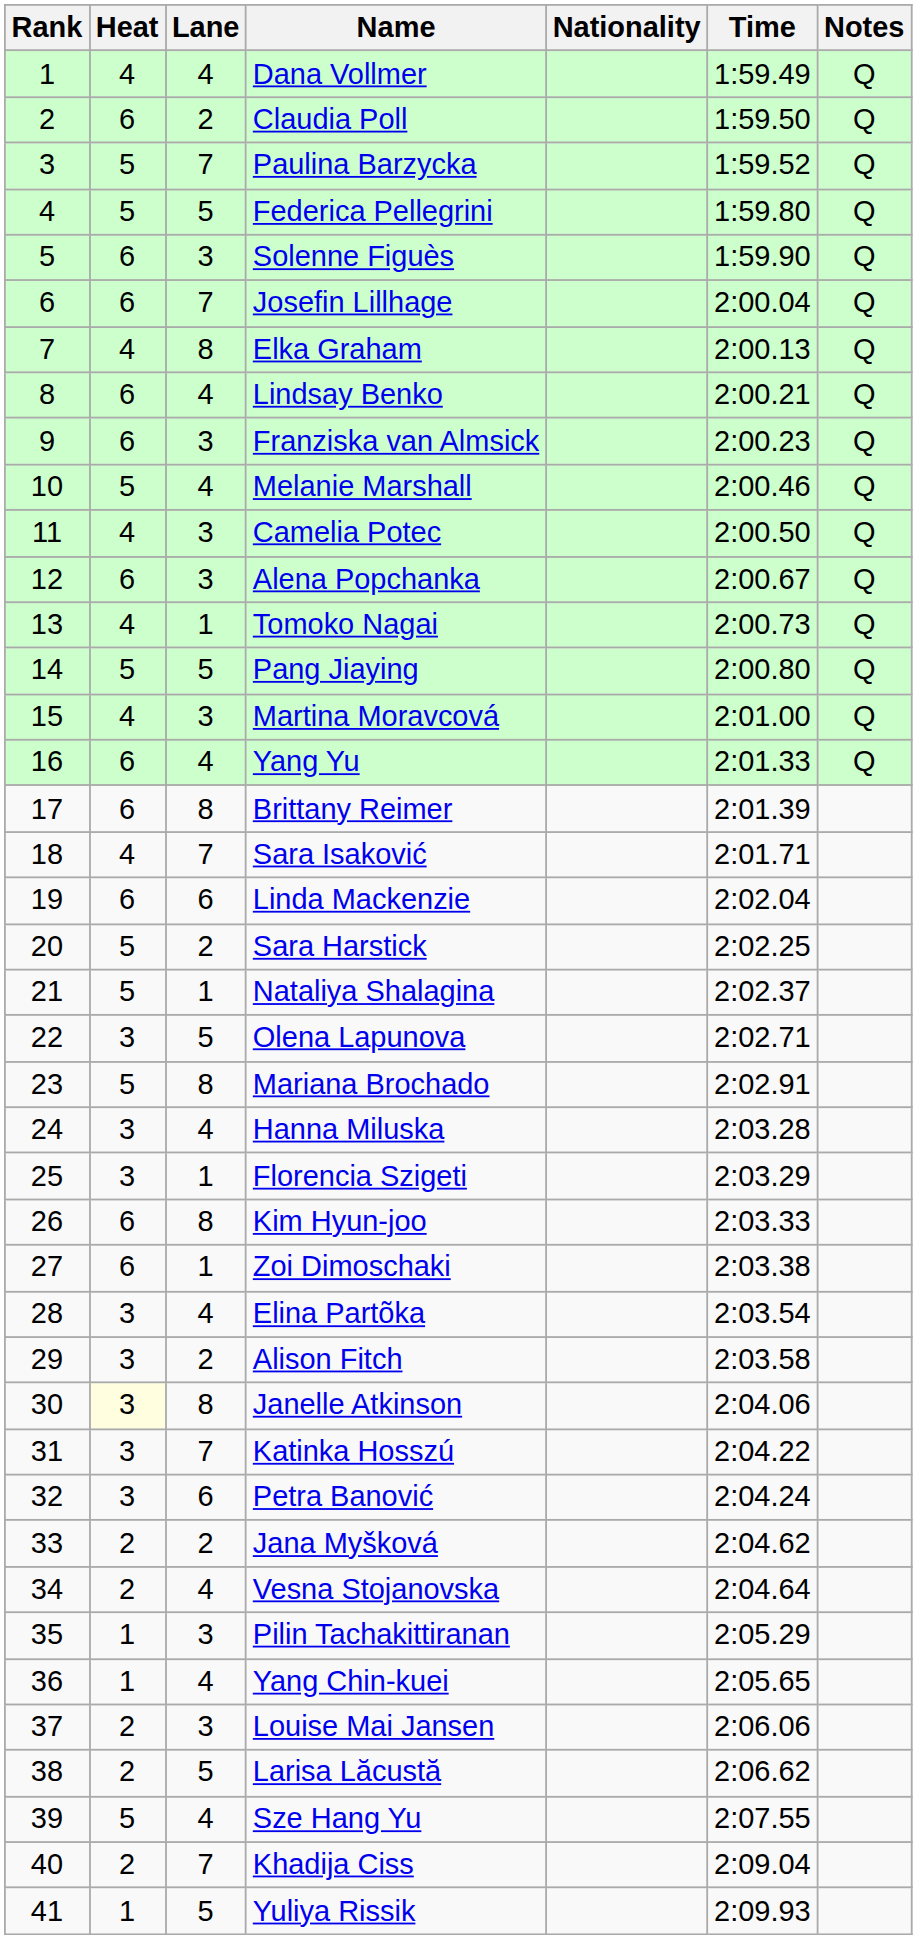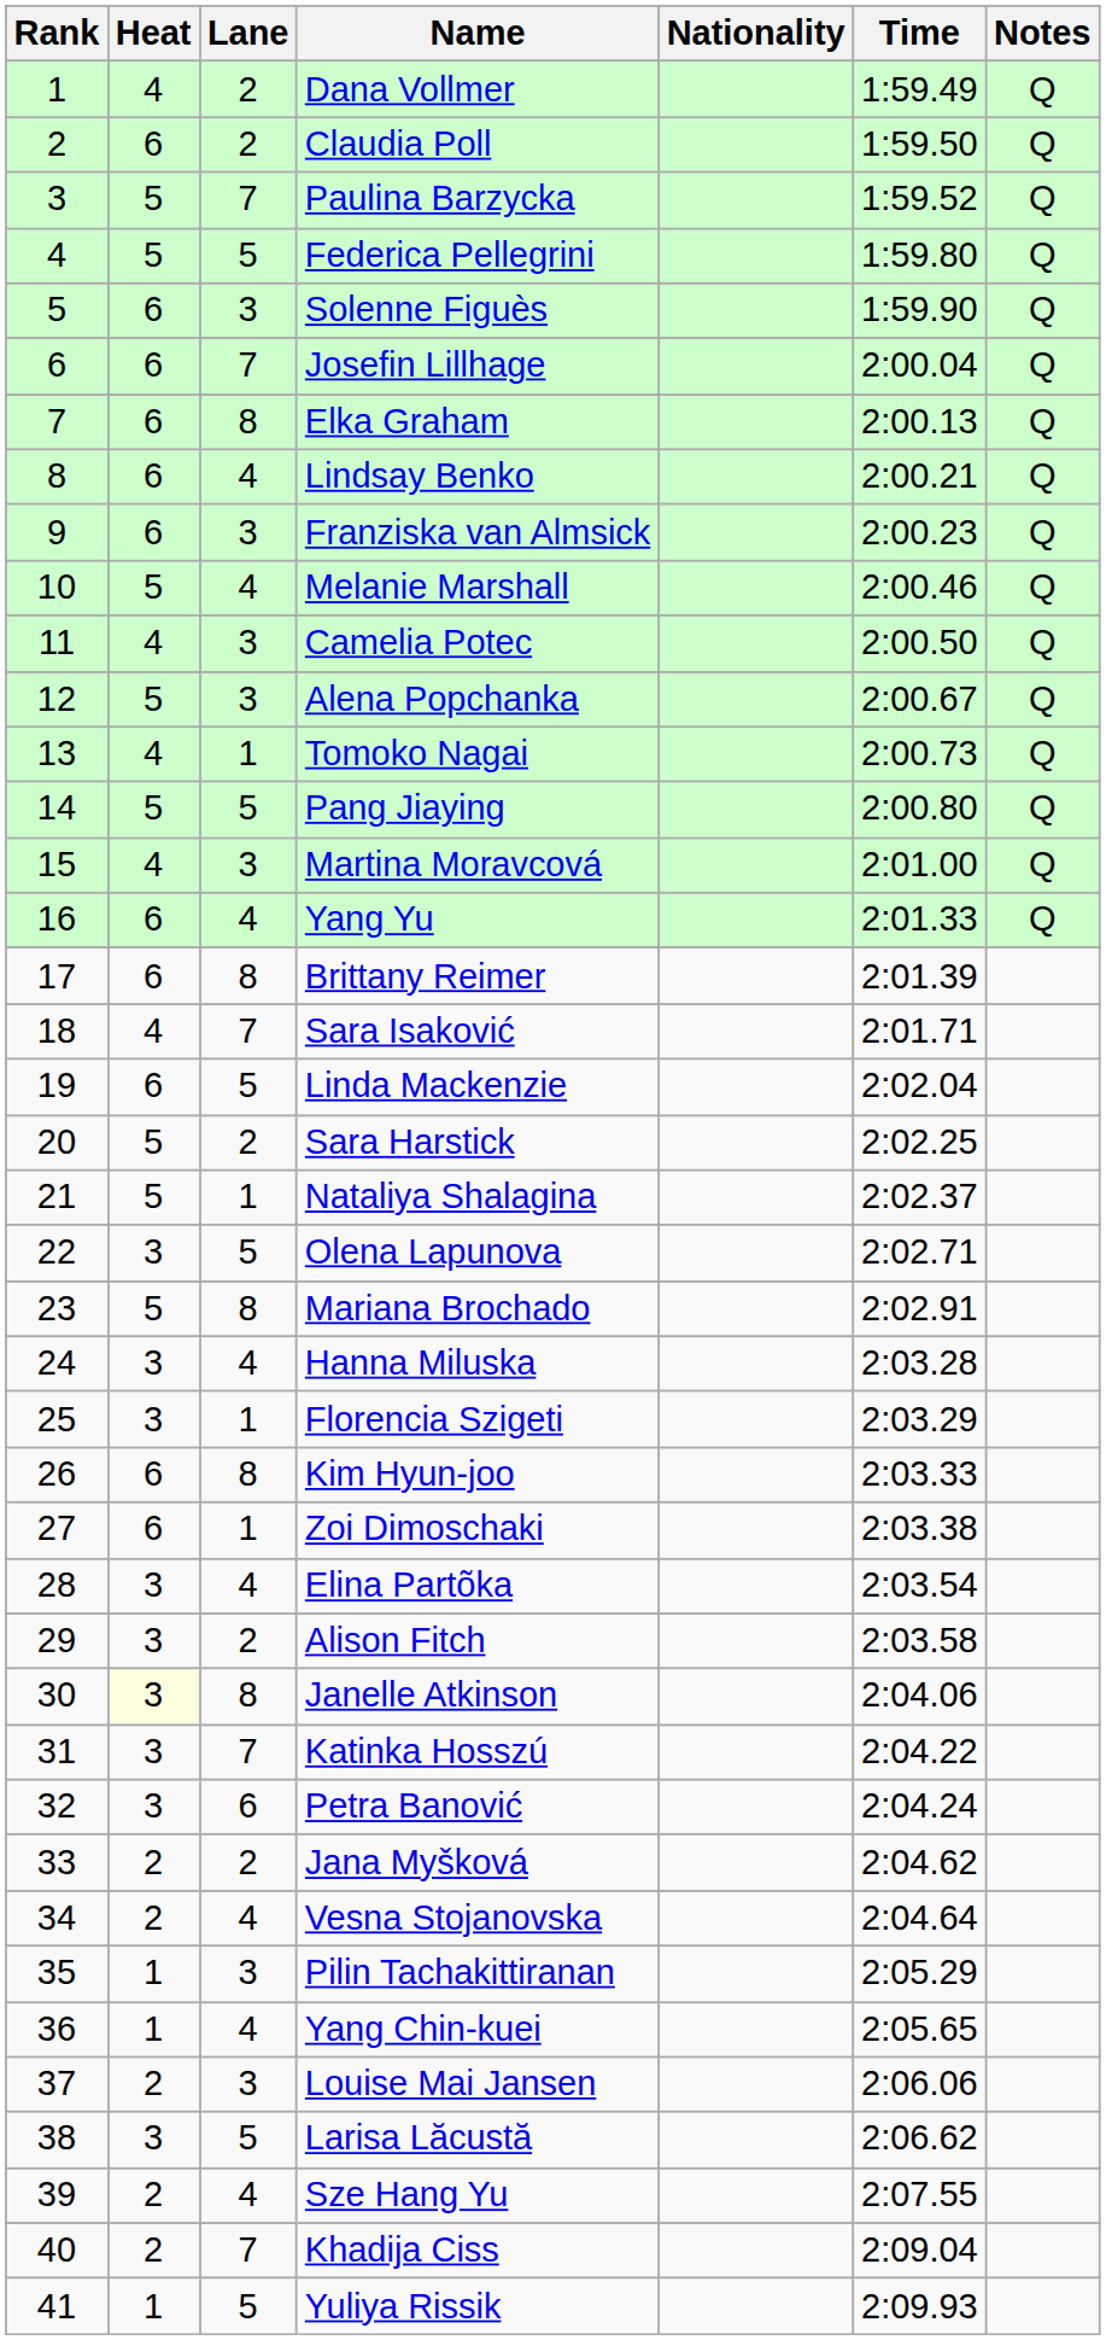Dana Vollmer | Lane: 4 -> 2
Elka Graham | Heat: 4 -> 6
Alena Popchanka | Heat: 6 -> 5
Linda Mackenzie | Lane: 6 -> 5
Larisa Lăcustă | Heat: 2 -> 3
Sze Hang Yu | Heat: 5 -> 2
